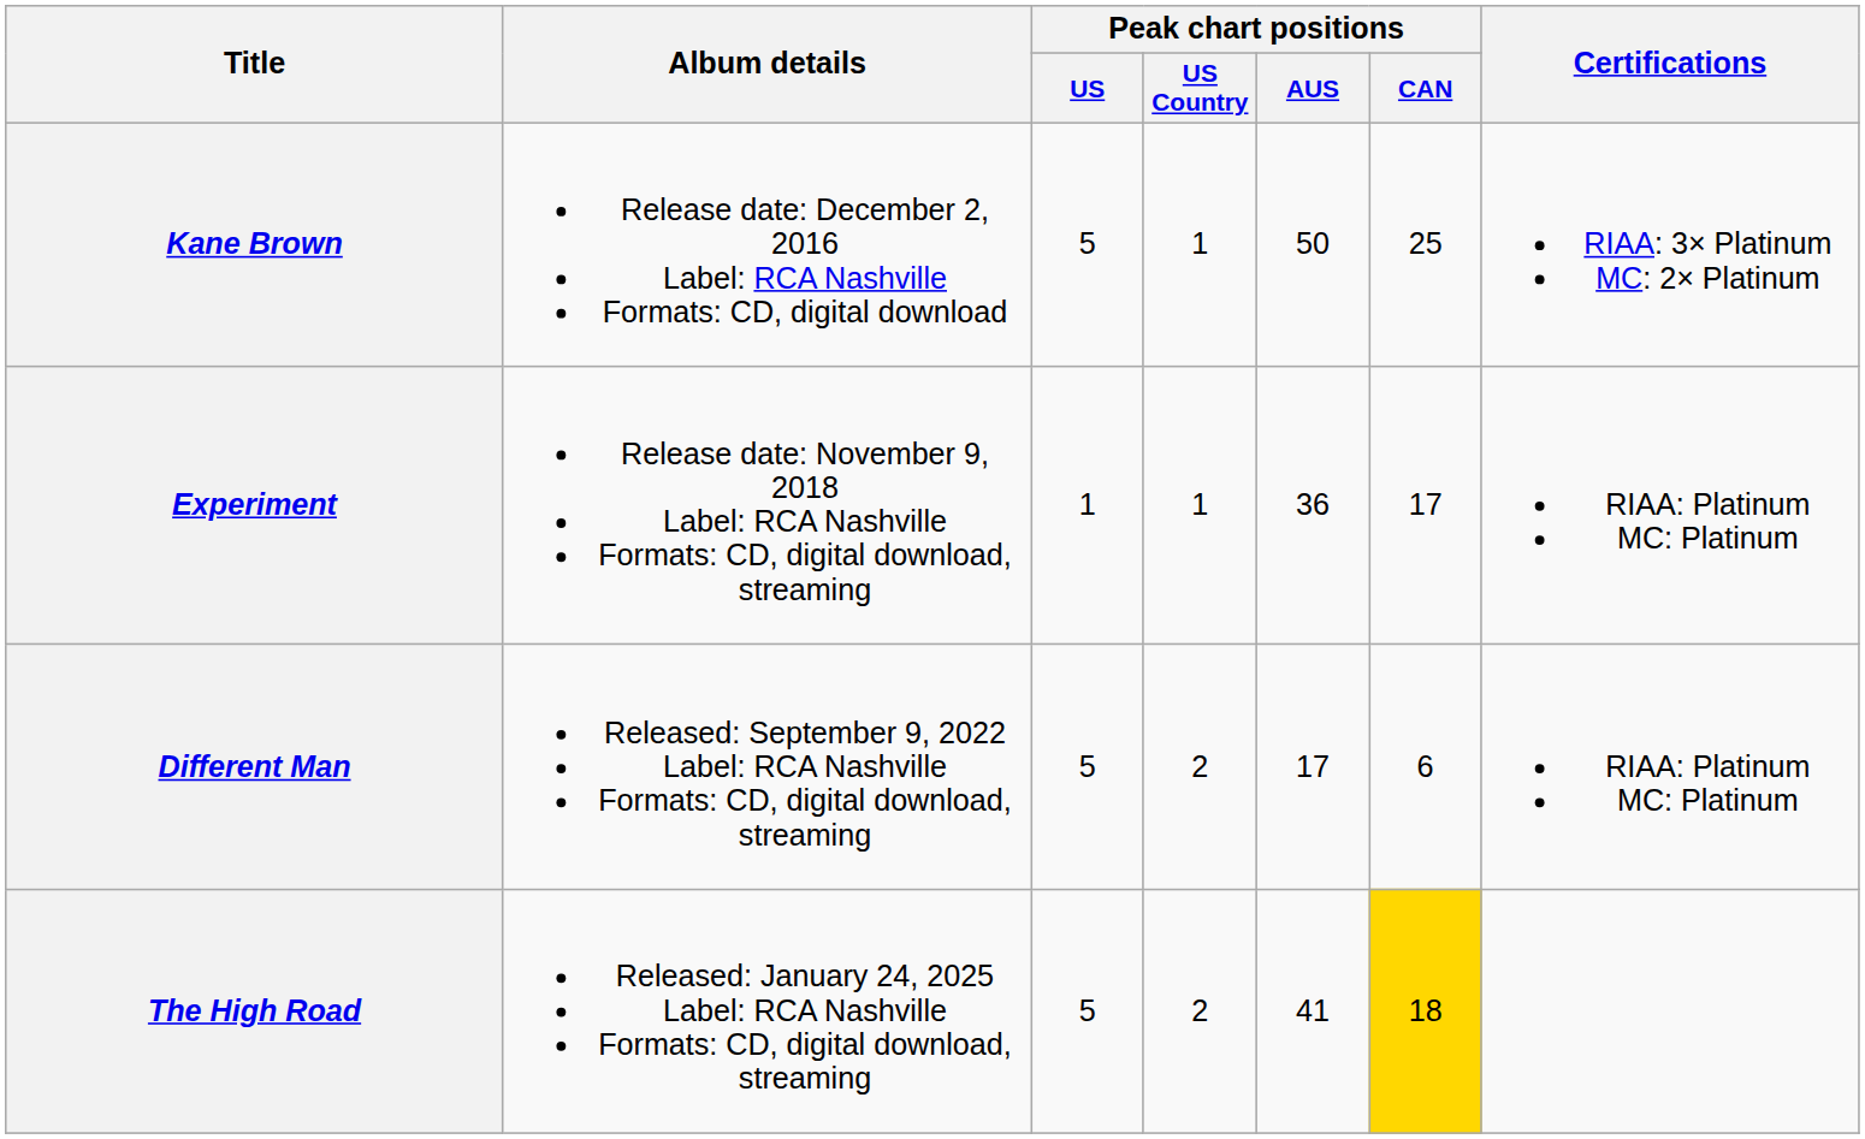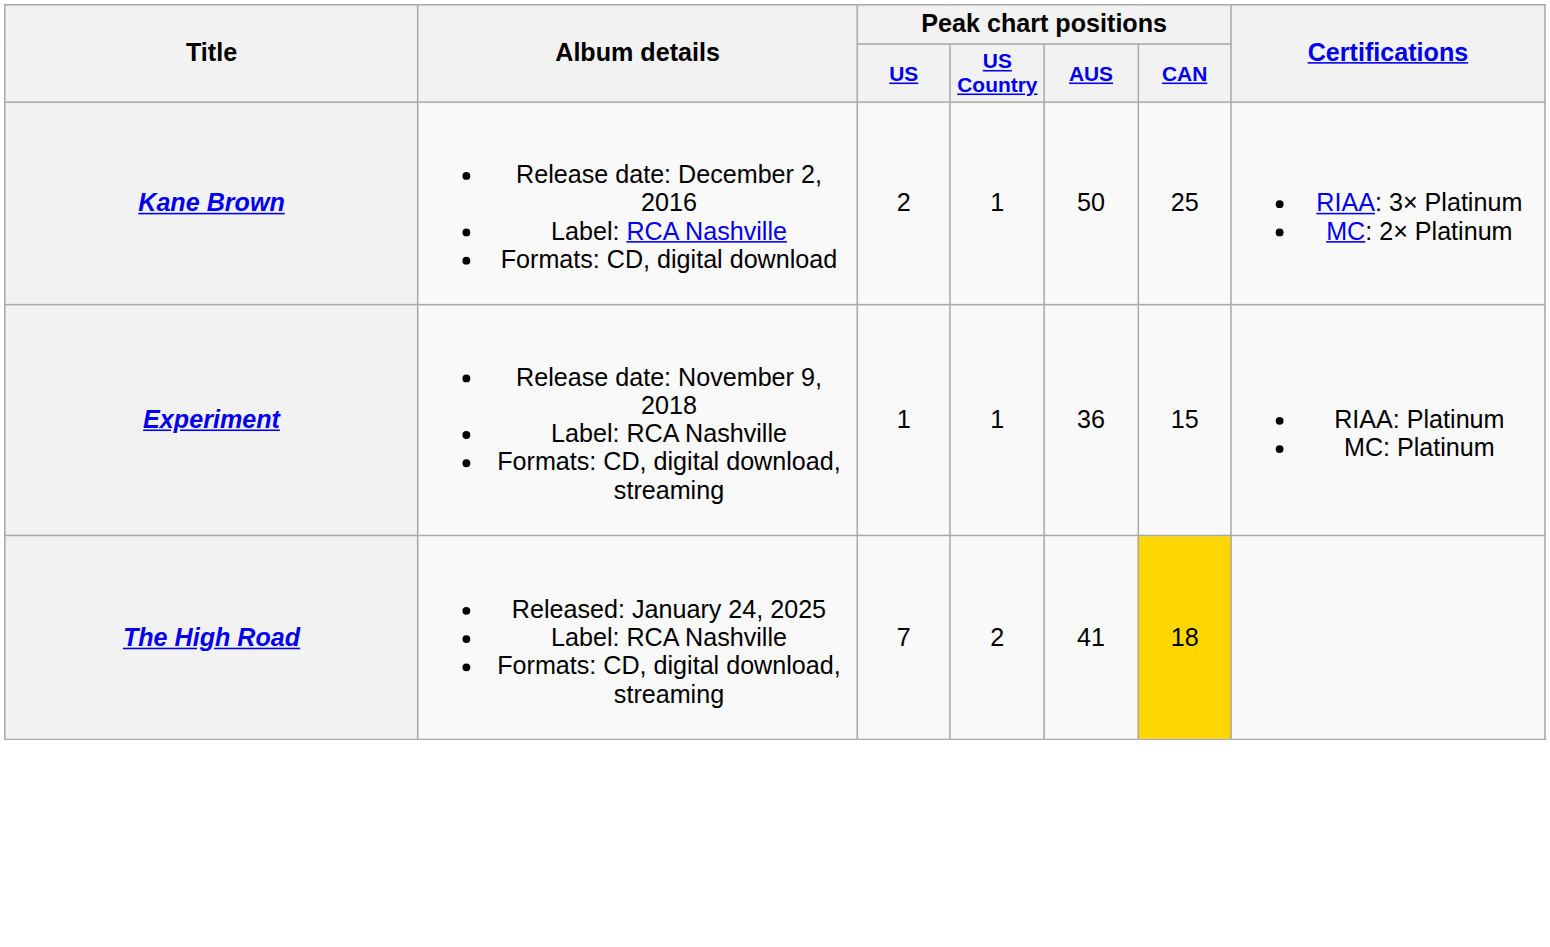Kane Brown | Peak chart positions / US: 5 -> 2
Experiment | Peak chart positions / CAN: 17 -> 15
- row: Different Man | Released: September 9, 2022 Label: RCA Nashville Formats: CD, digital download, streaming | 5 | 2 | 17 | 6 | RIAA: Platinum MC: Platinum
The High Road | Peak chart positions / US: 5 -> 7
